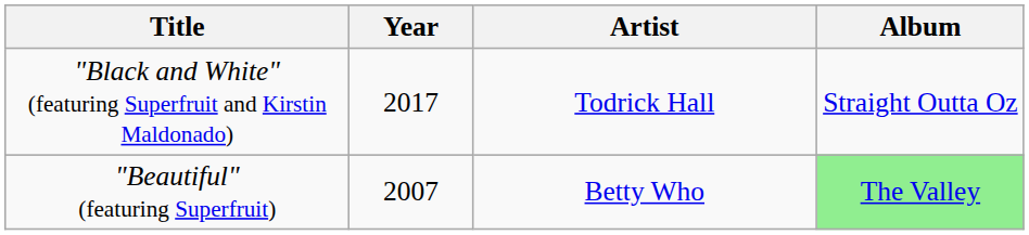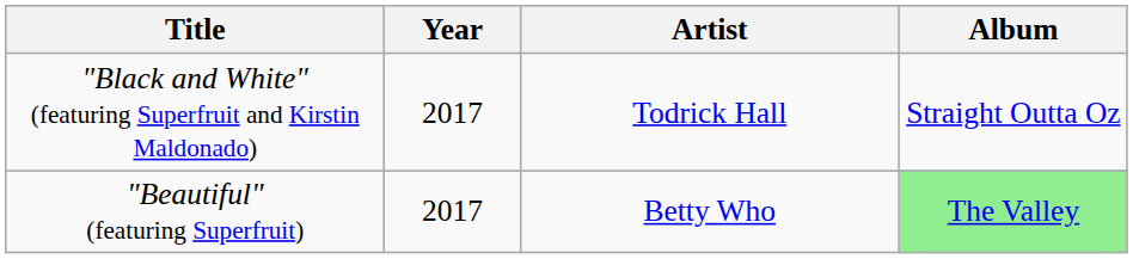"Beautiful" (featuring Superfruit) | Year: 2007 -> 2017
